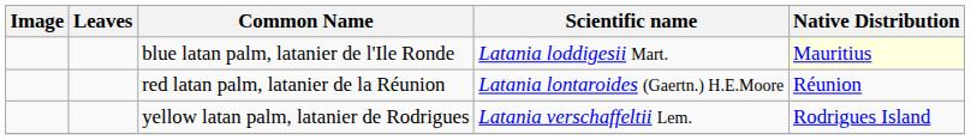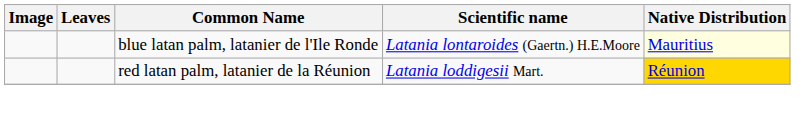blue latan palm, latanier de l'Ile Ronde | Scientific name: Latania loddigesii Mart. -> Latania lontaroides (Gaertn.) H.E.Moore
red latan palm, latanier de la Réunion | Scientific name: Latania lontaroides (Gaertn.) H.E.Moore -> Latania loddigesii Mart.
red latan palm, latanier de la Réunion | Native Distribution: no background -> gold background
- row: yellow latan palm, latanier de Rodrigues | Latania verschaffeltii Lem. | Rodrigues Island
